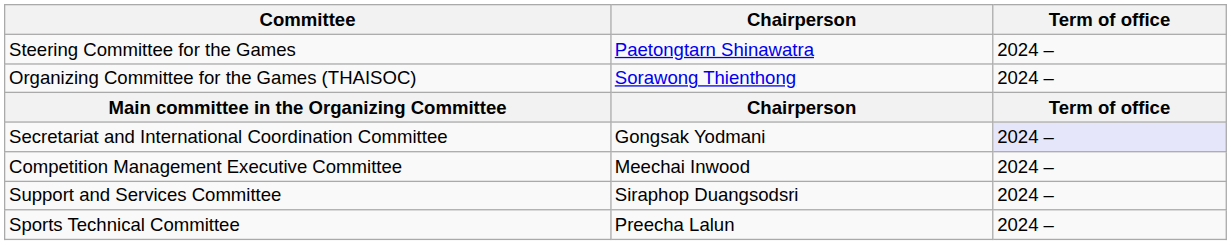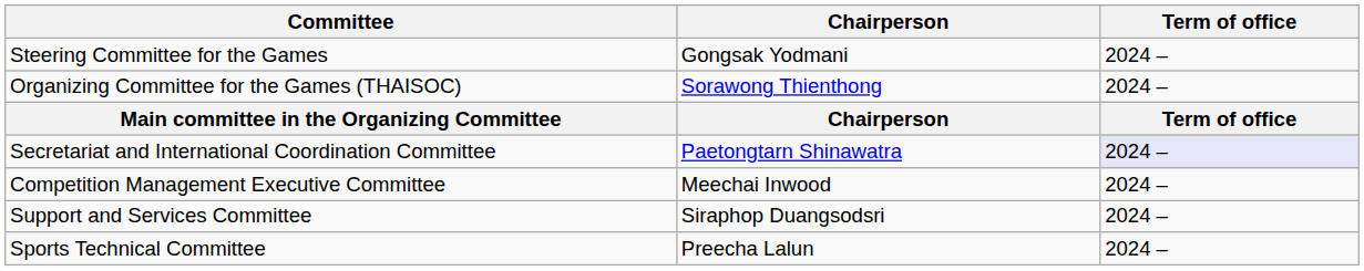Steering Committee for the Games | Chairperson: Paetongtarn Shinawatra -> Gongsak Yodmani
Secretariat and International Coordination Committee | Chairperson: Gongsak Yodmani -> Paetongtarn Shinawatra
